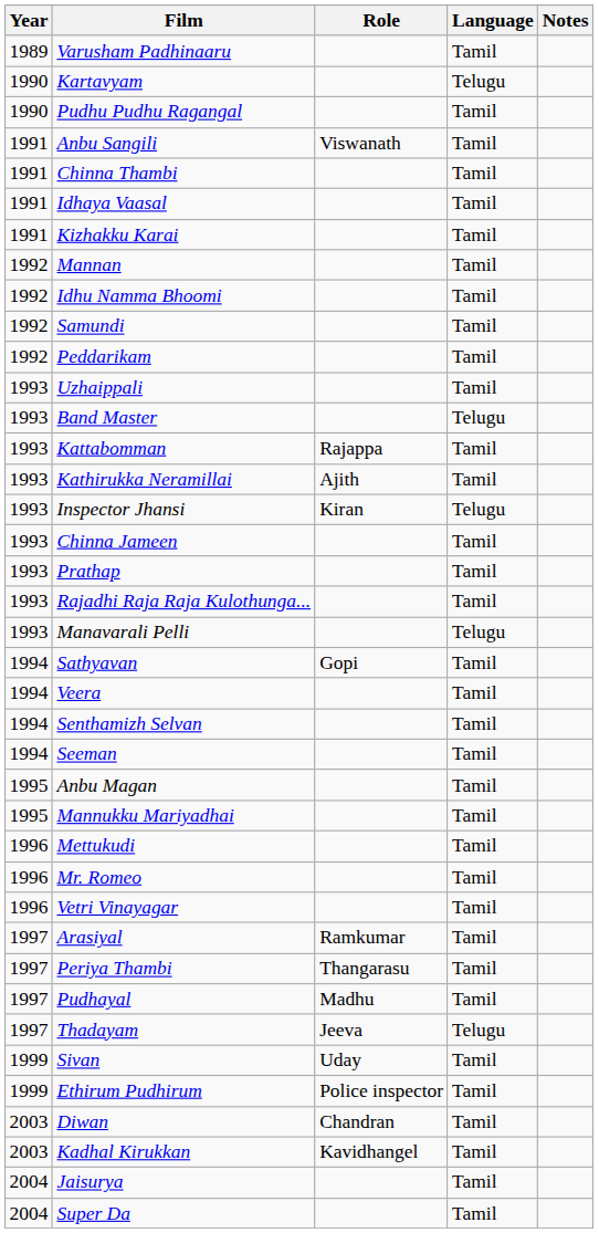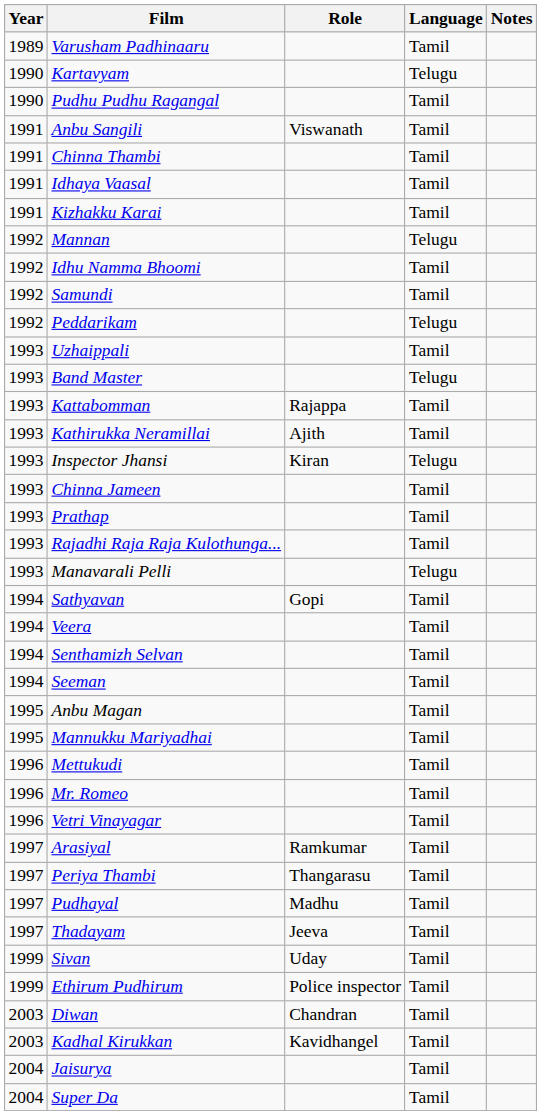Mannan | Language: Tamil -> Telugu
Peddarikam | Language: Tamil -> Telugu
Thadayam | Language: Telugu -> Tamil
